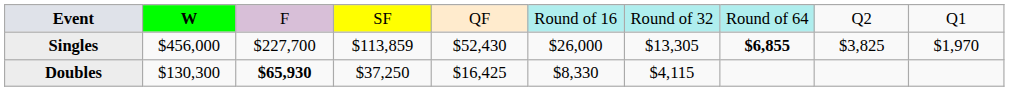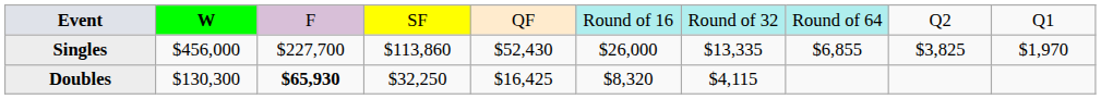Singles | column 4: $113,859 -> $113,860
Singles | column 7: $13,305 -> $13,335
Singles | column 8: bold -> normal
Doubles | column 4: $37,250 -> $32,250
Doubles | column 6: $8,330 -> $8,320
